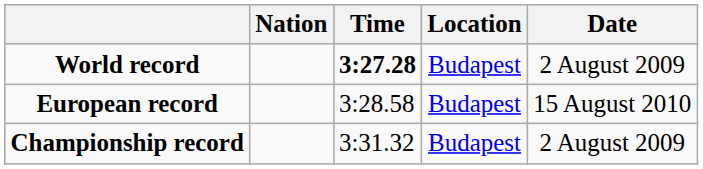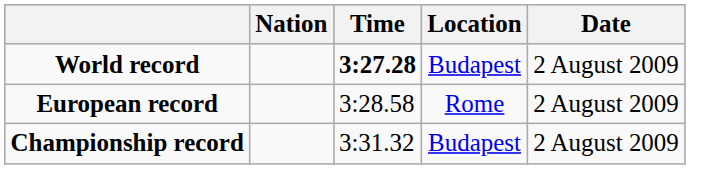European record | Location: Budapest -> Rome
European record | Date: 15 August 2010 -> 2 August 2009
